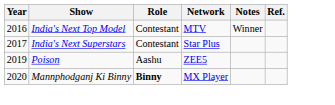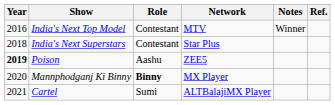India's Next Superstars | Year: 2017 -> 2018
Poison | Year: normal -> bold
+ row: 2021 | Cartel | Sumi | ALTBalajiMX Player
